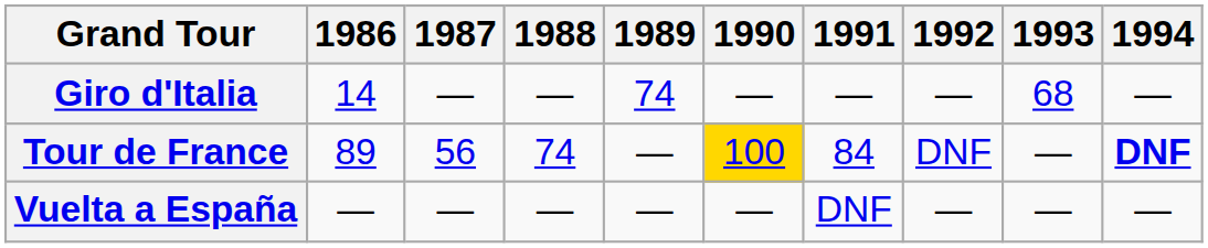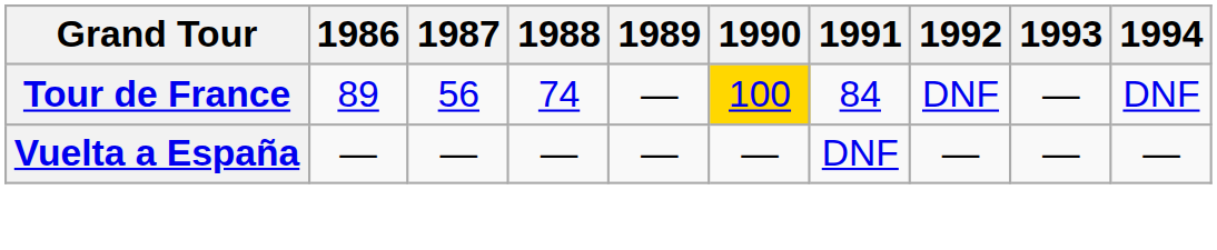- row: Giro d'Italia | 14 | — | — | 74 | — | — | — | 68 | —
Tour de France | 1994: bold -> normal
